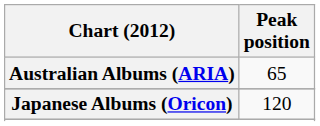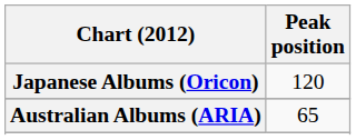rows swapped: Australian Albums (ARIA) <-> Japanese Albums (Oricon)
